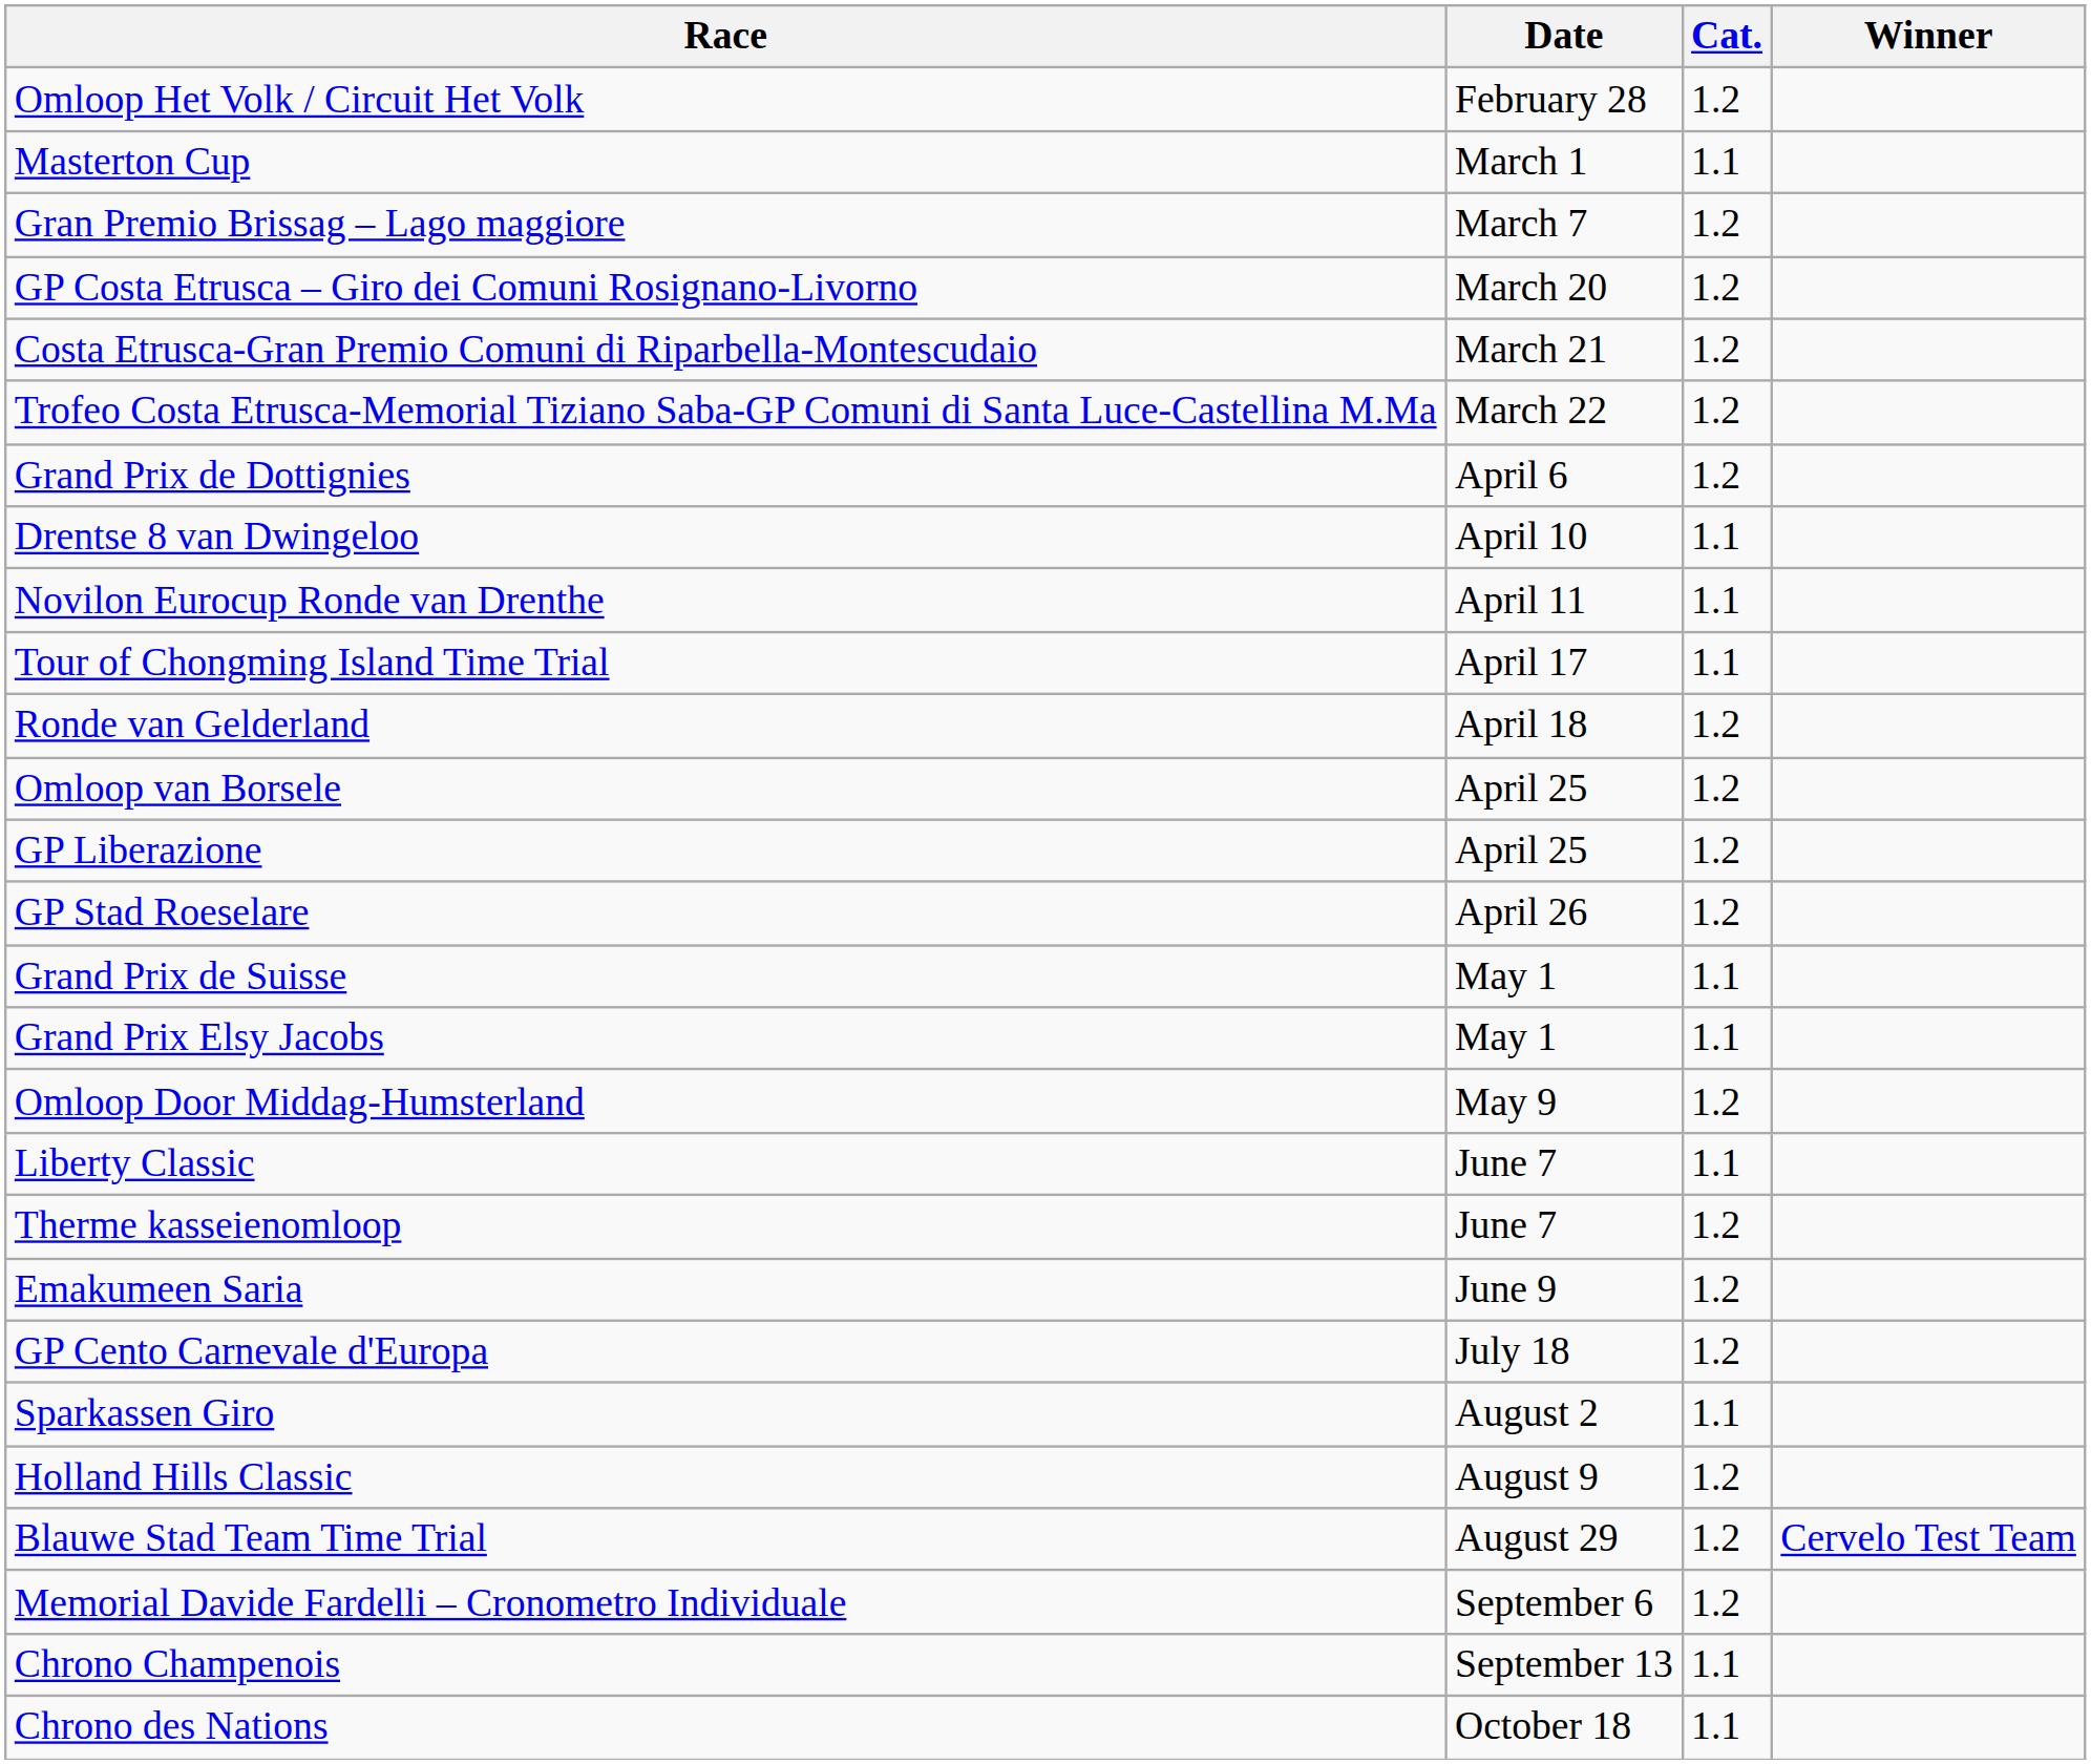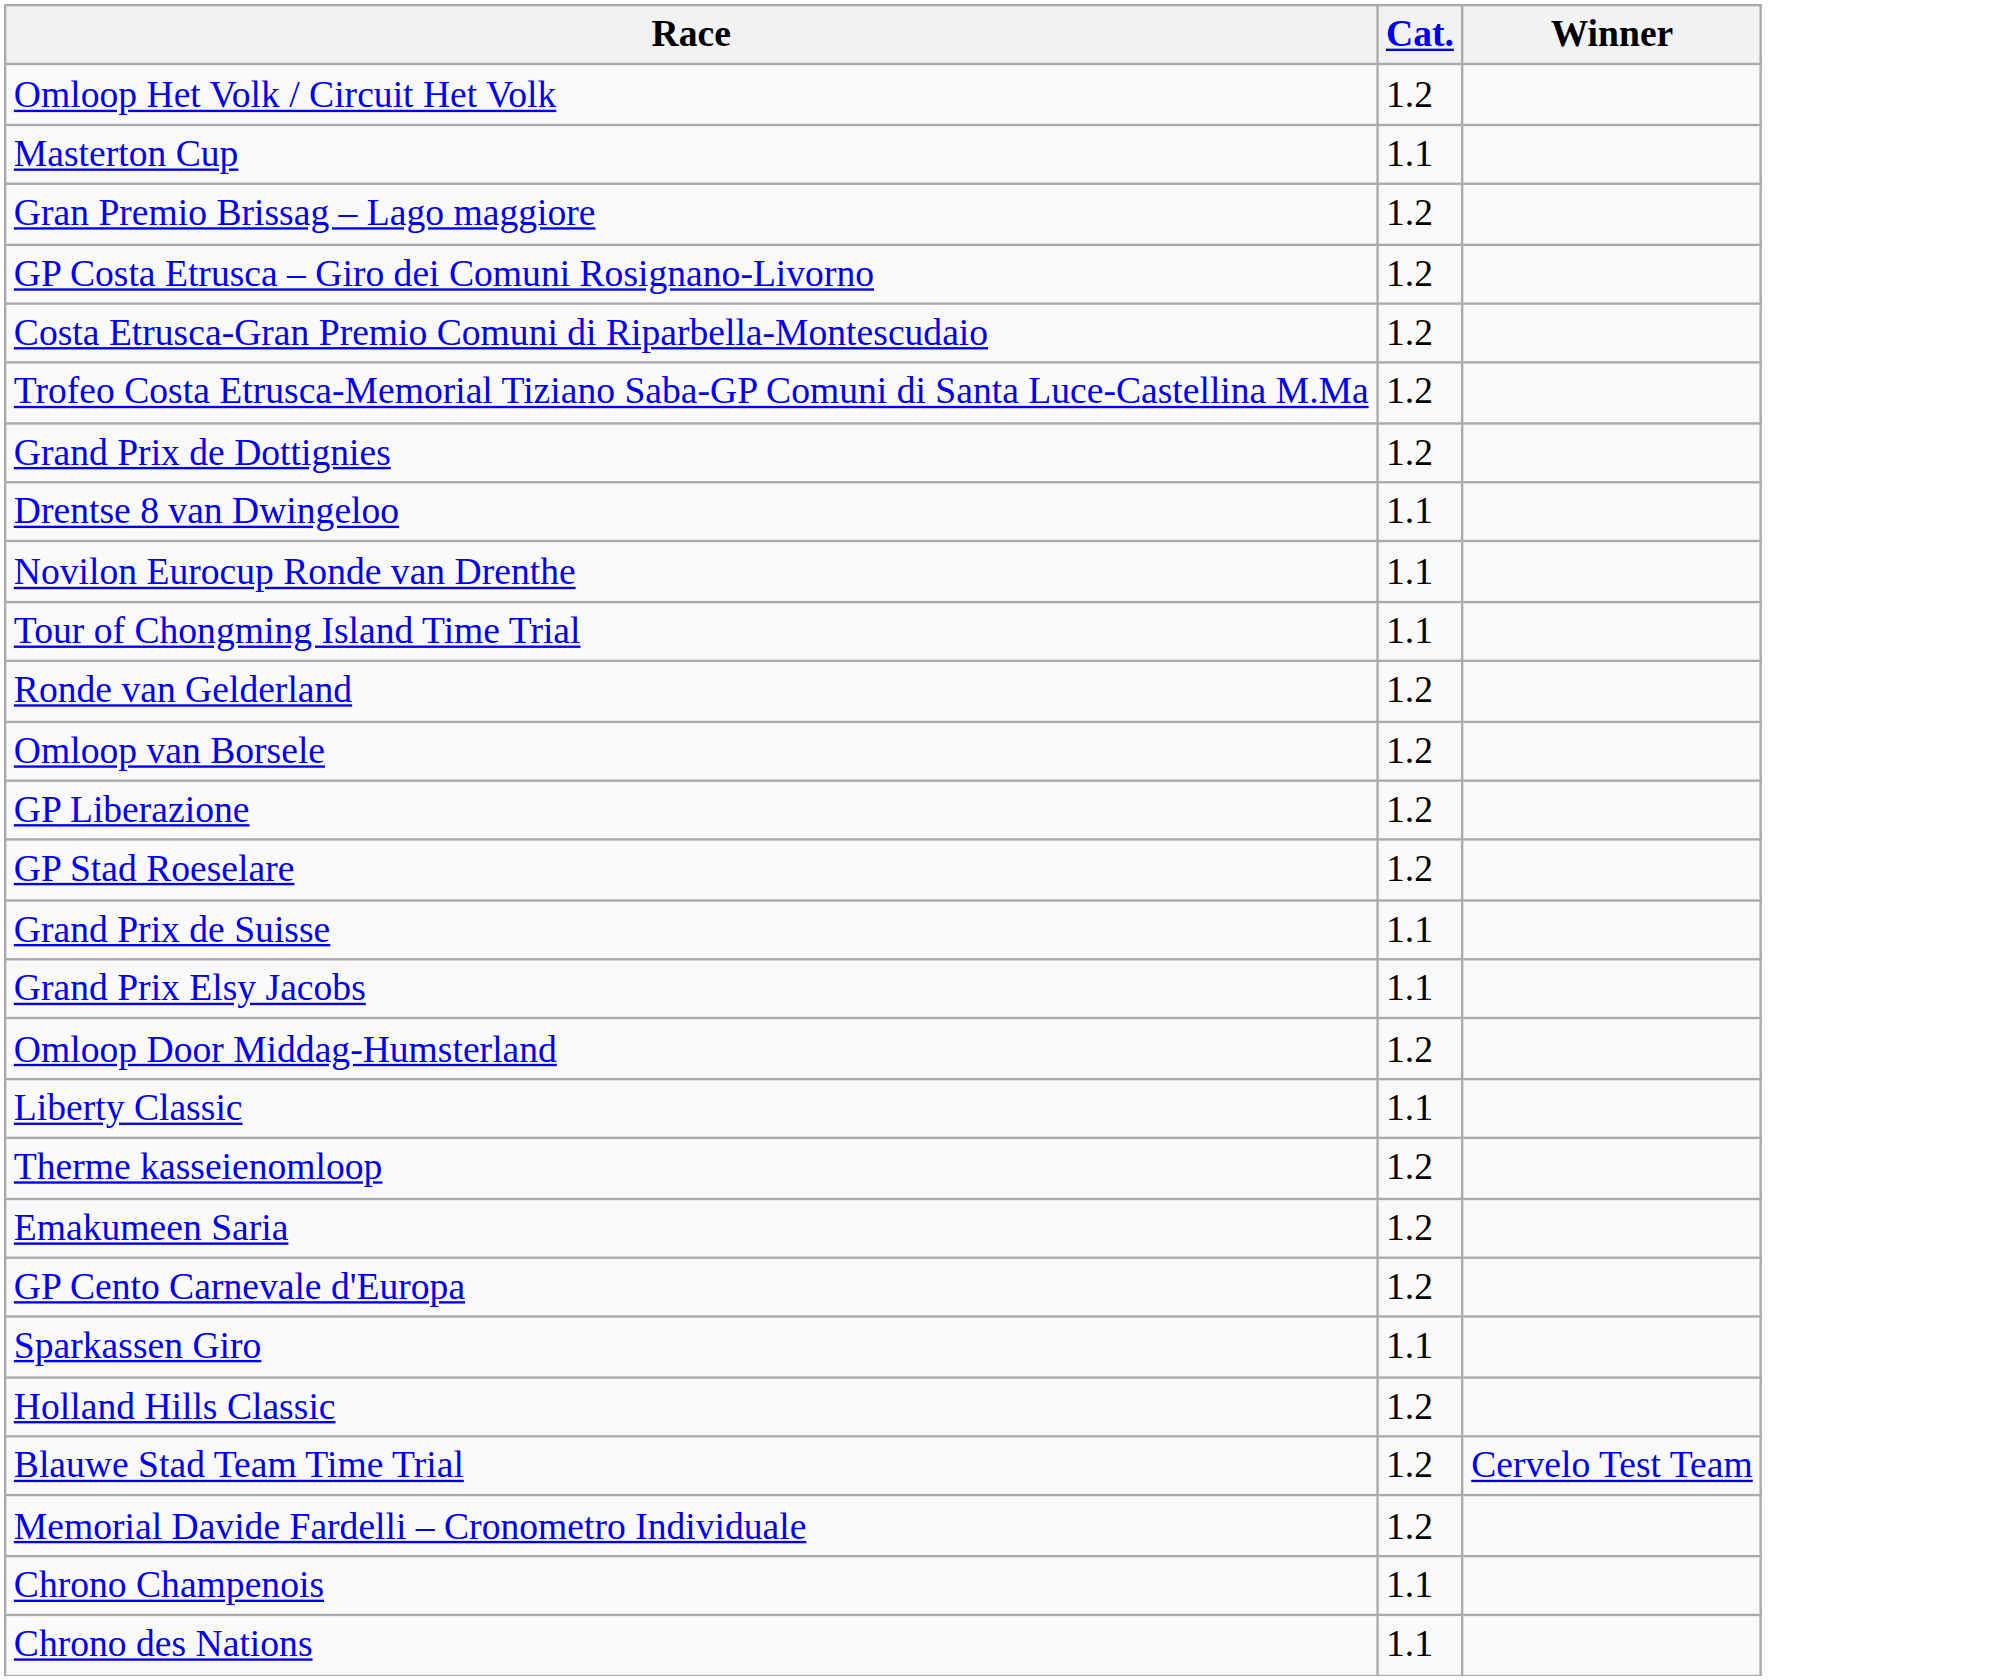- column: Date | February 28 | March 1 | March 7 | March 20 | March 21 | March 22 | April 6 | April 10 | April 11 | April 17 | April 18 | April 25 | April 25 | April 26 | May 1 | May 1 | May 9 | June 7 | June 7 | June 9 | July 18 | August 2 | August 9 | August 29 | September 6 | September 13 | October 18
